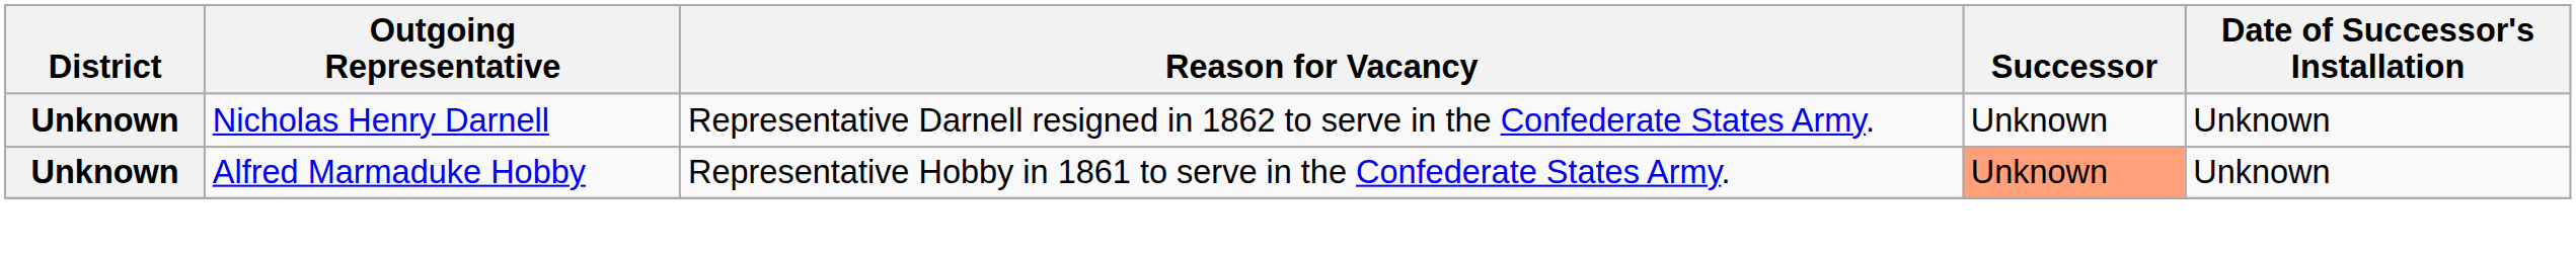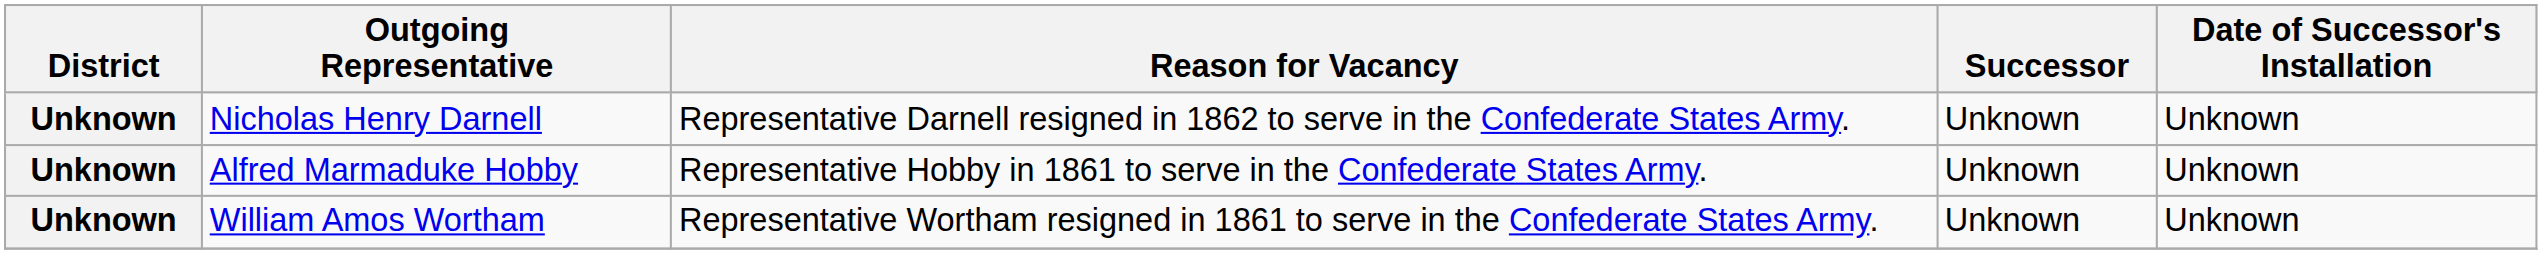Alfred Marmaduke Hobby | Successor: lightsalmon background -> no background
+ row: Unknown | William Amos Wortham | Representative Wortham resigned in 1861 to serve in the Confederate States Army. | Unknown | Unknown
